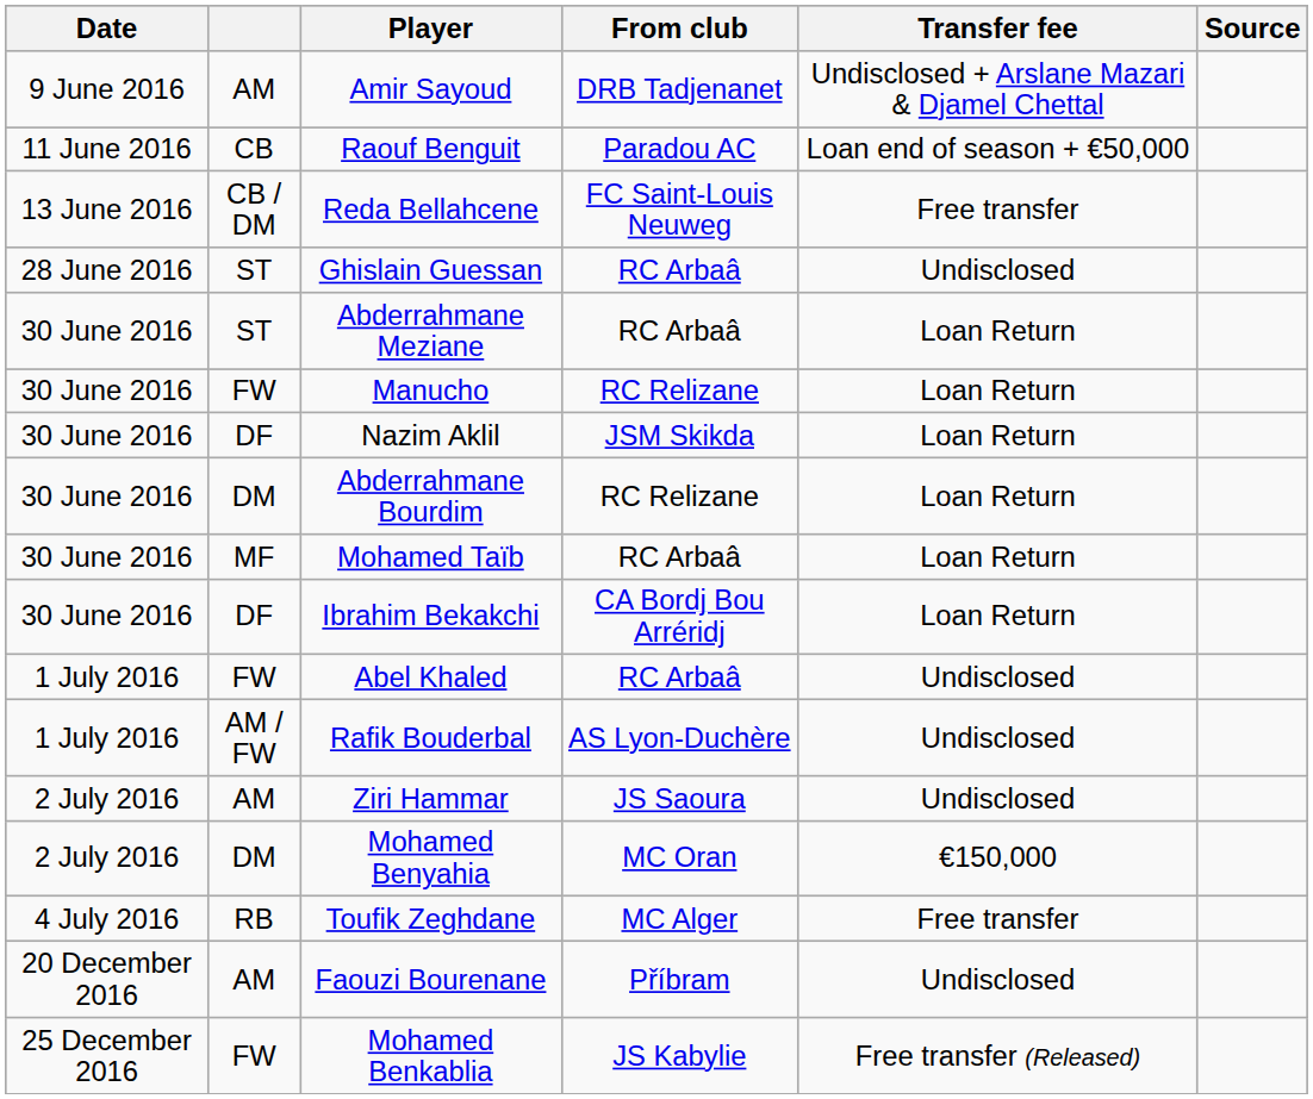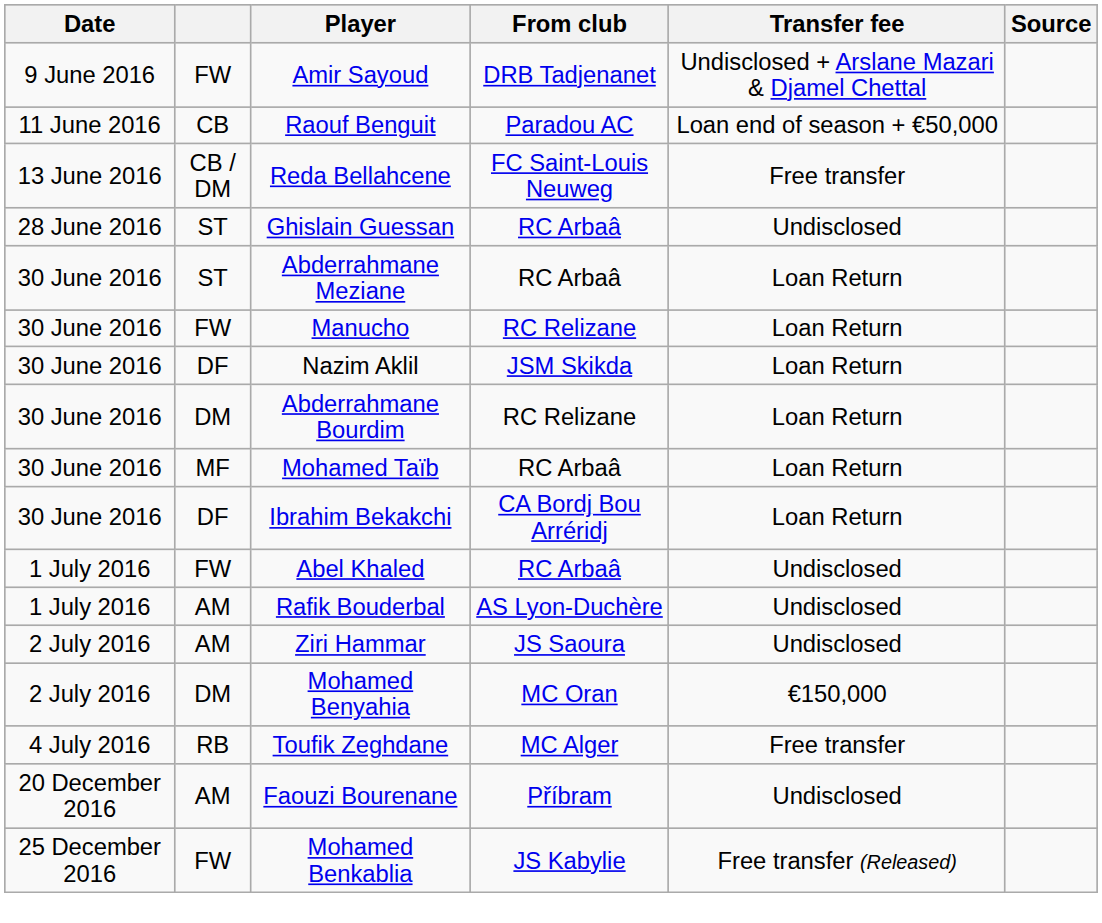Amir Sayoud | column 2: AM -> FW
Rafik Bouderbal | column 2: AM / FW -> AM
